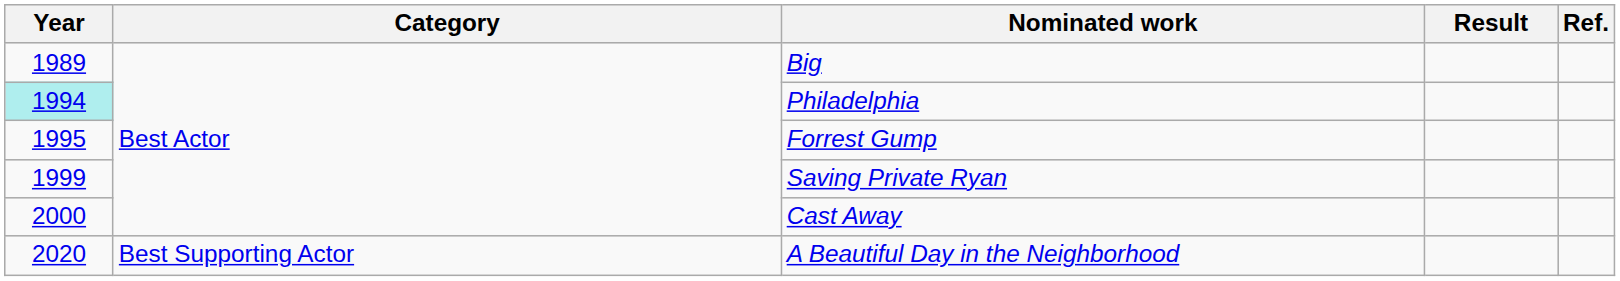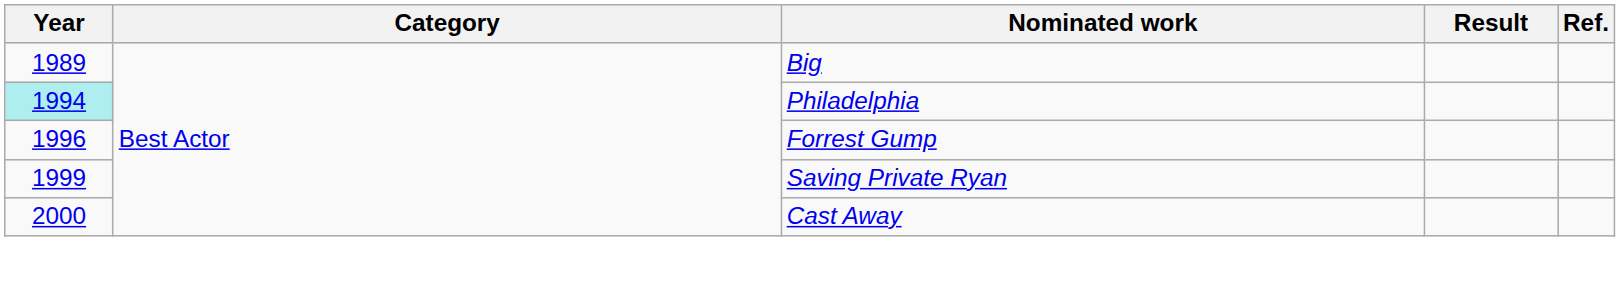Forrest Gump | Year: 1995 -> 1996
- row: 2020 | Best Supporting Actor | A Beautiful Day in the Neighborhood
